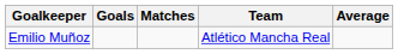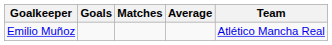columns swapped: Average <-> Team
